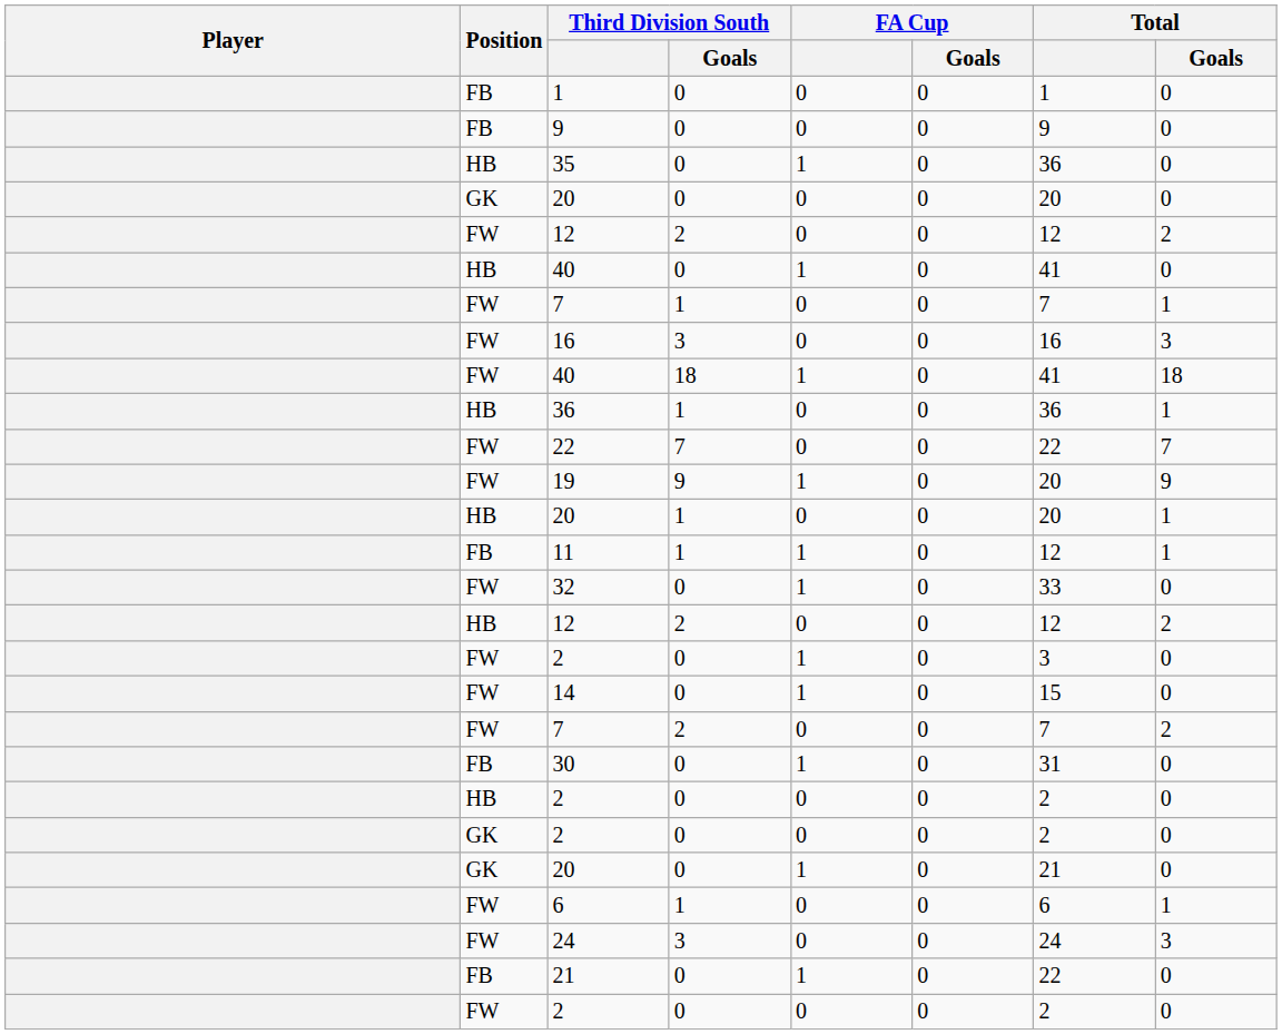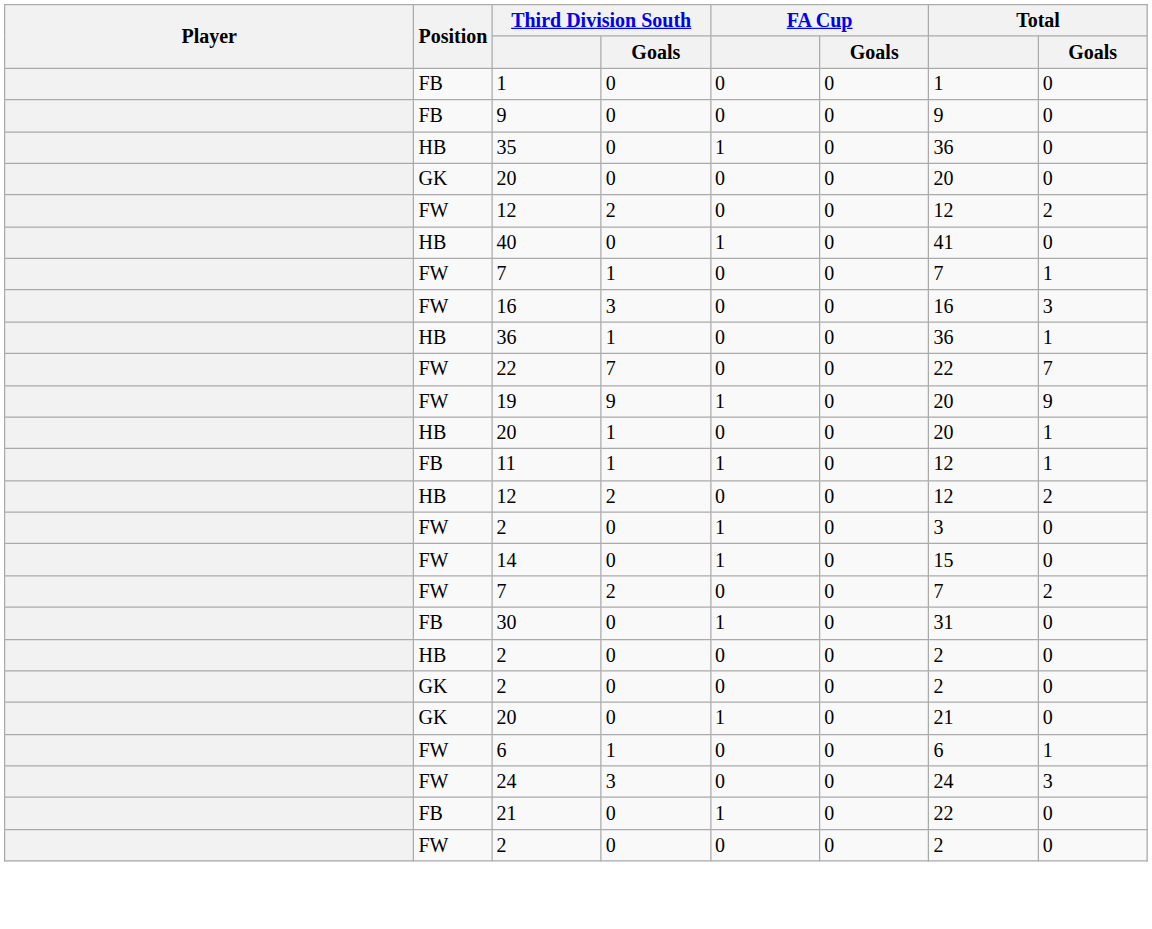- row: FW | 40 | 18 | 1 | 0 | 41 | 18
- row: FW | 32 | 0 | 1 | 0 | 33 | 0
